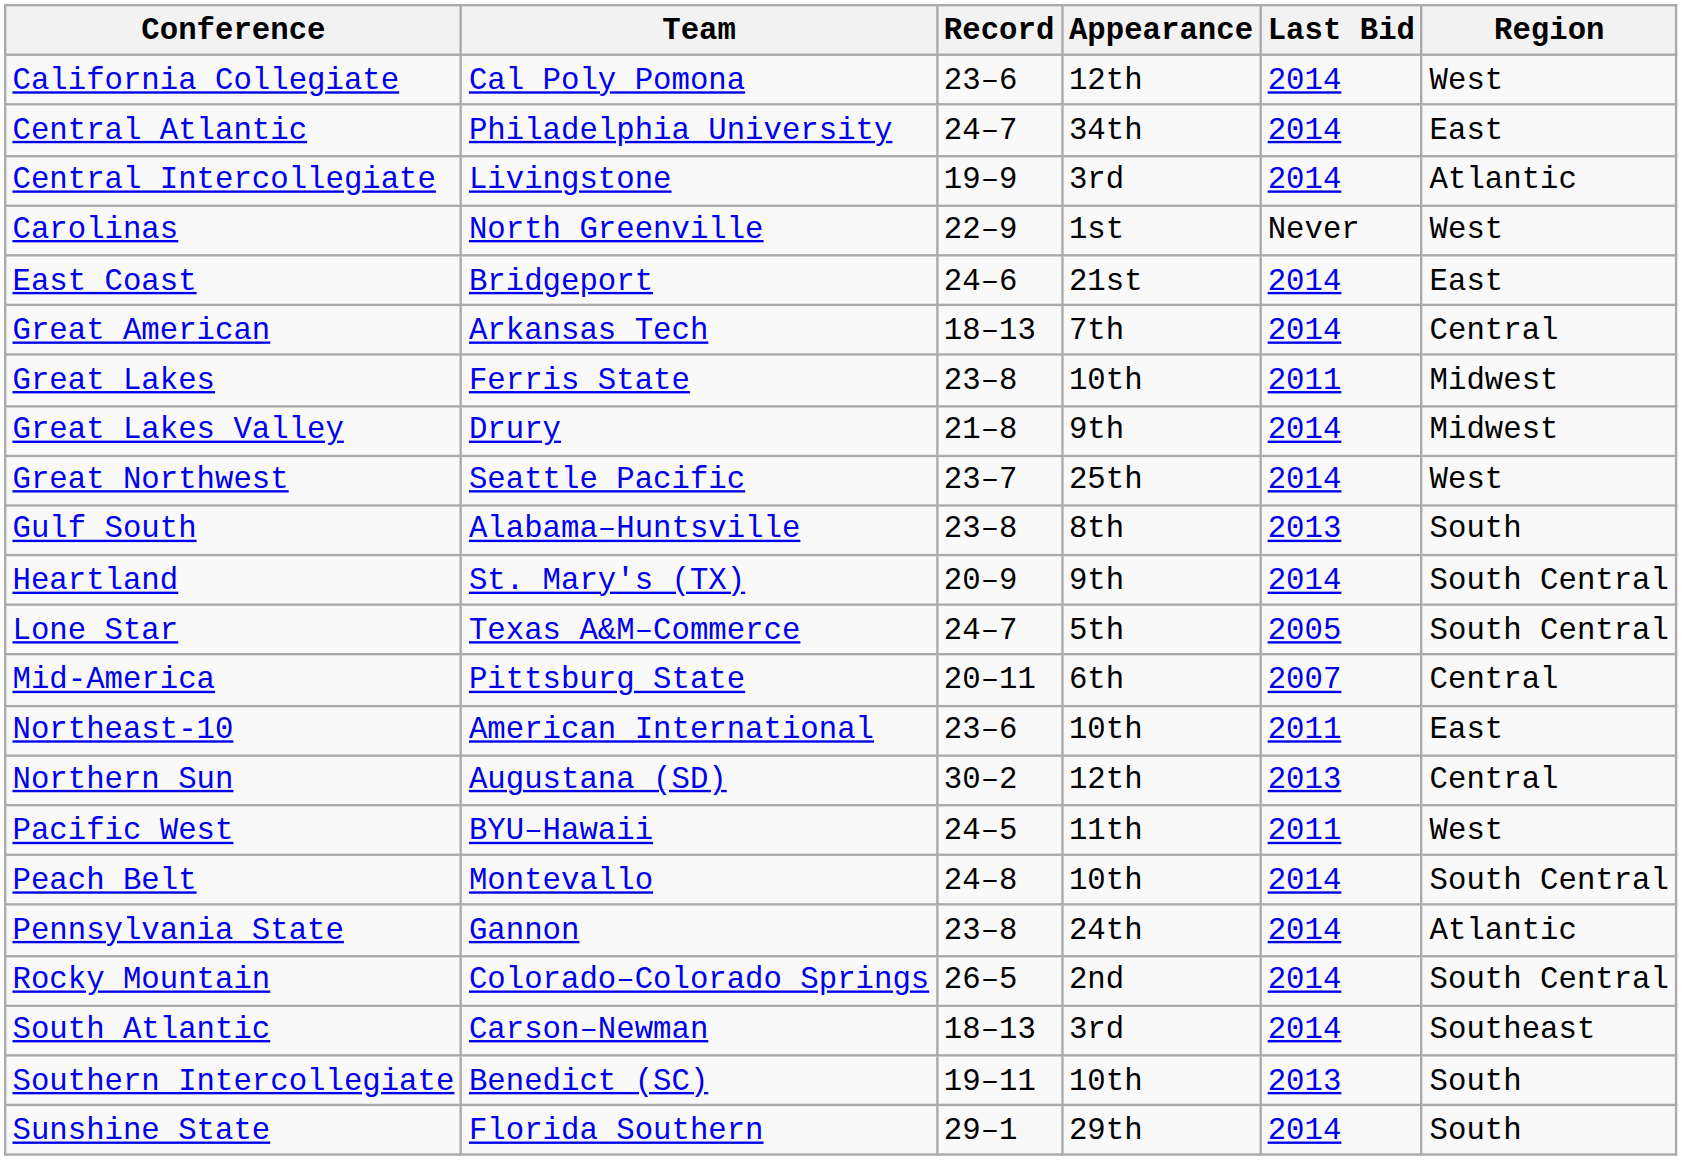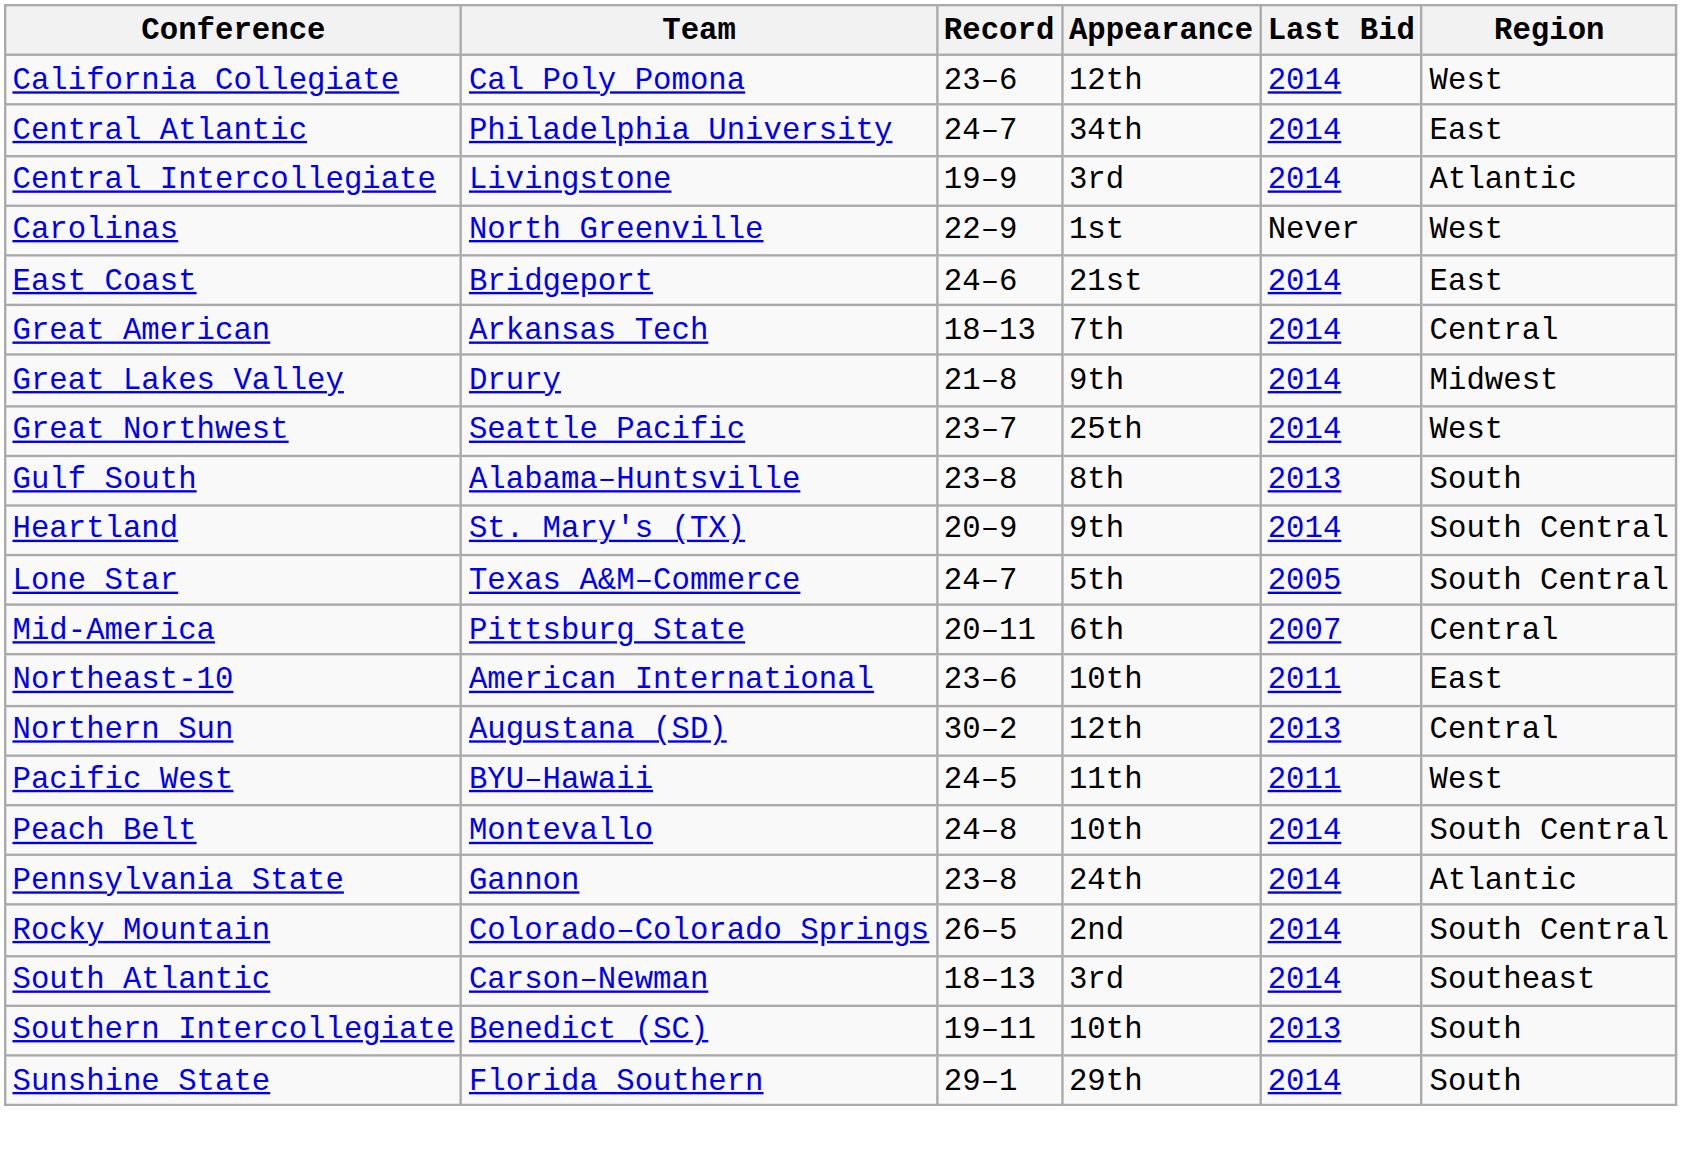- row: Great Lakes | Ferris State | 23–8 | 10th | 2011 | Midwest
